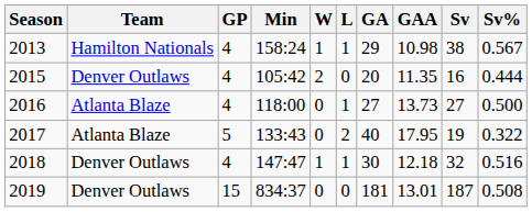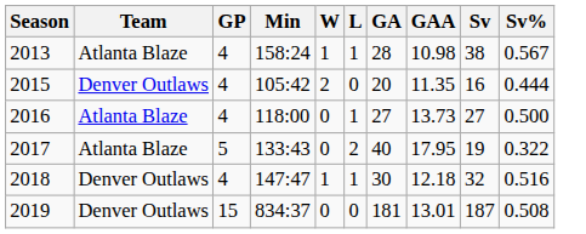2013 | Team: Hamilton Nationals -> Atlanta Blaze
2013 | GA: 29 -> 28
